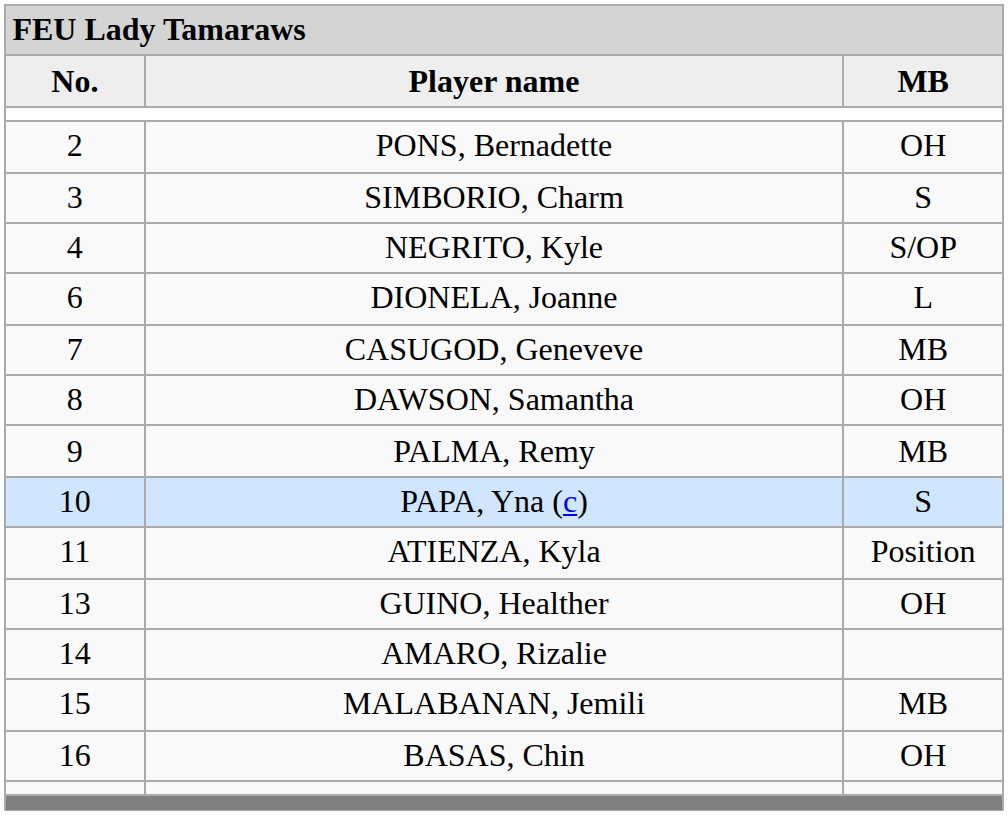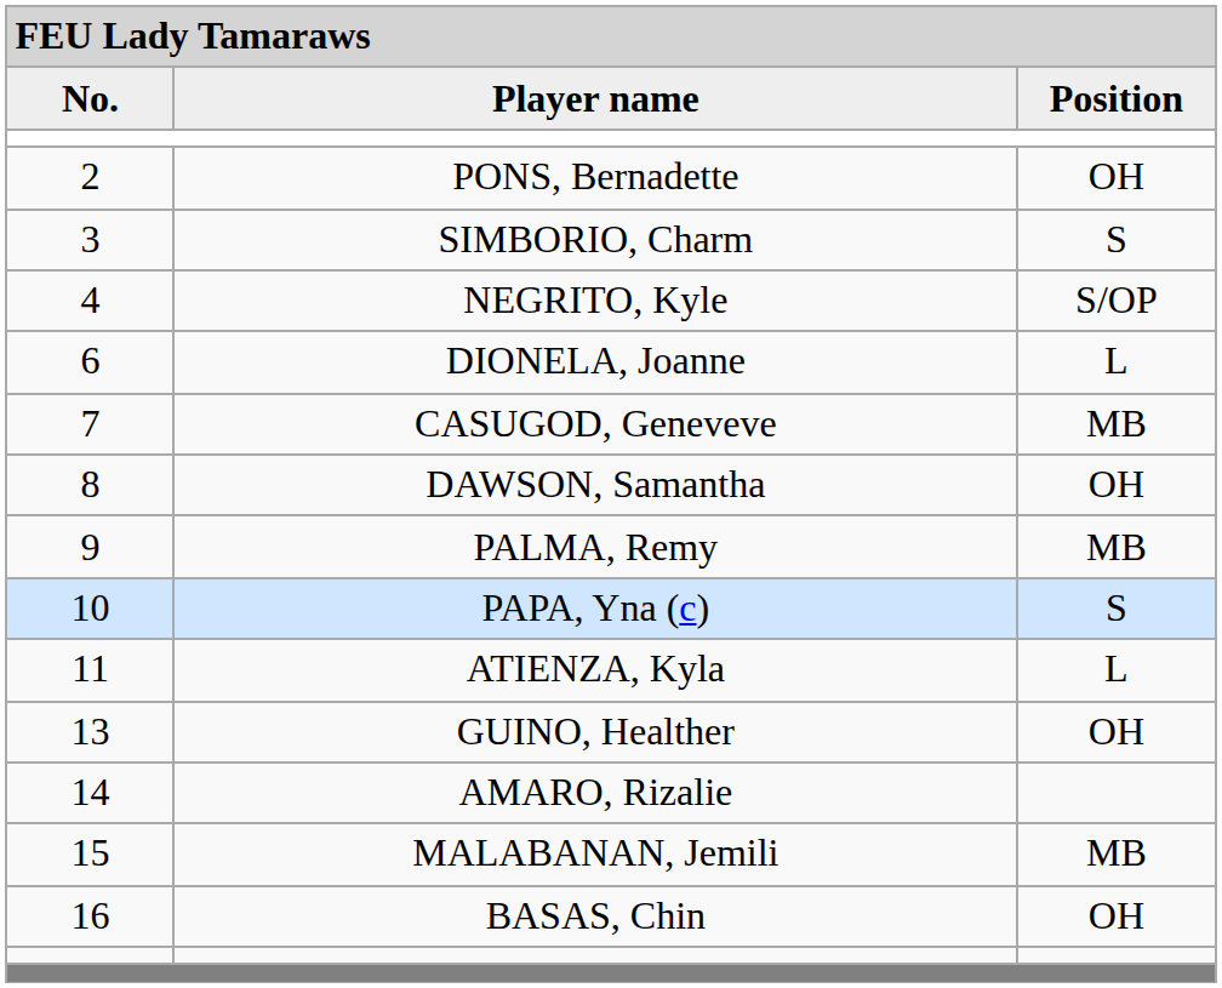Player name | column 3: MB -> Position
ATIENZA, Kyla | column 3: Position -> L
